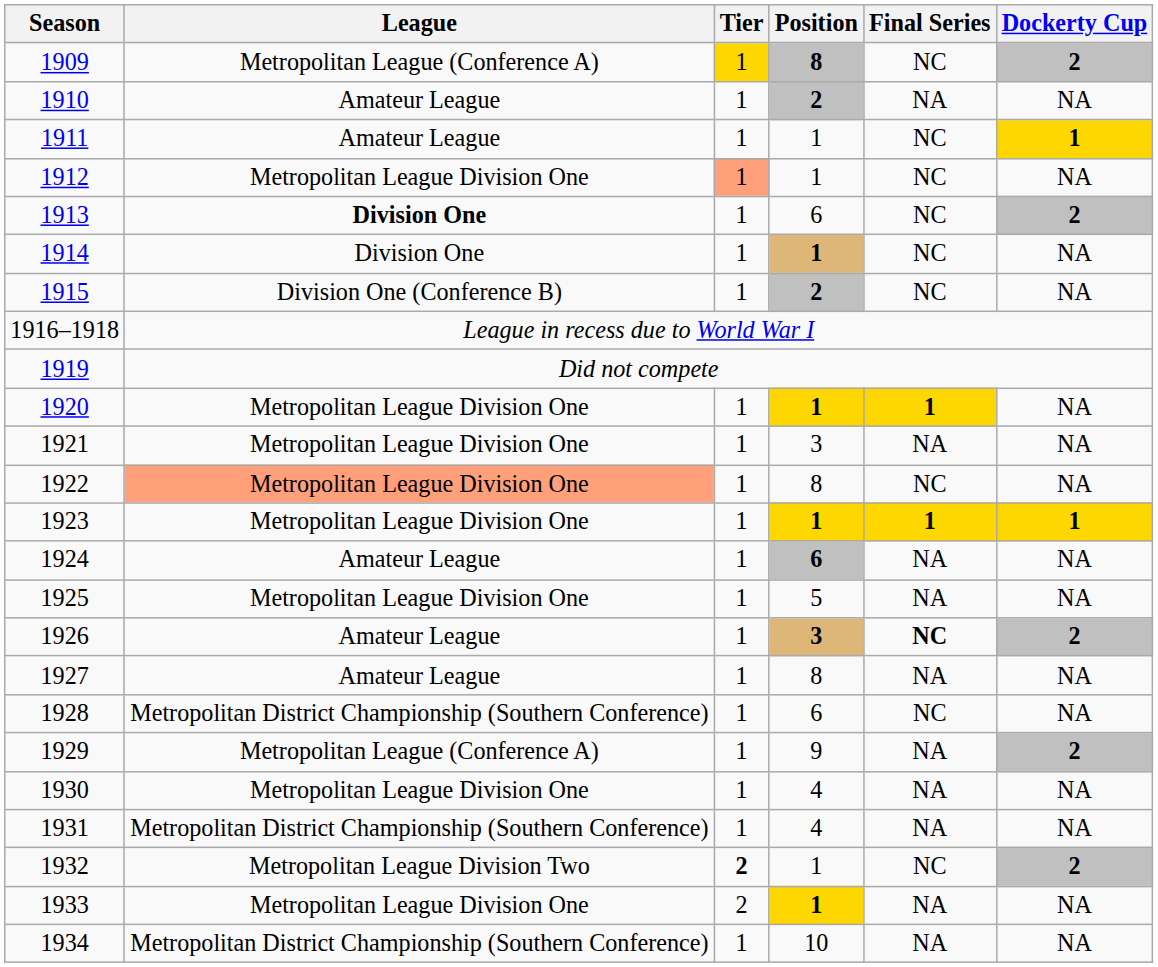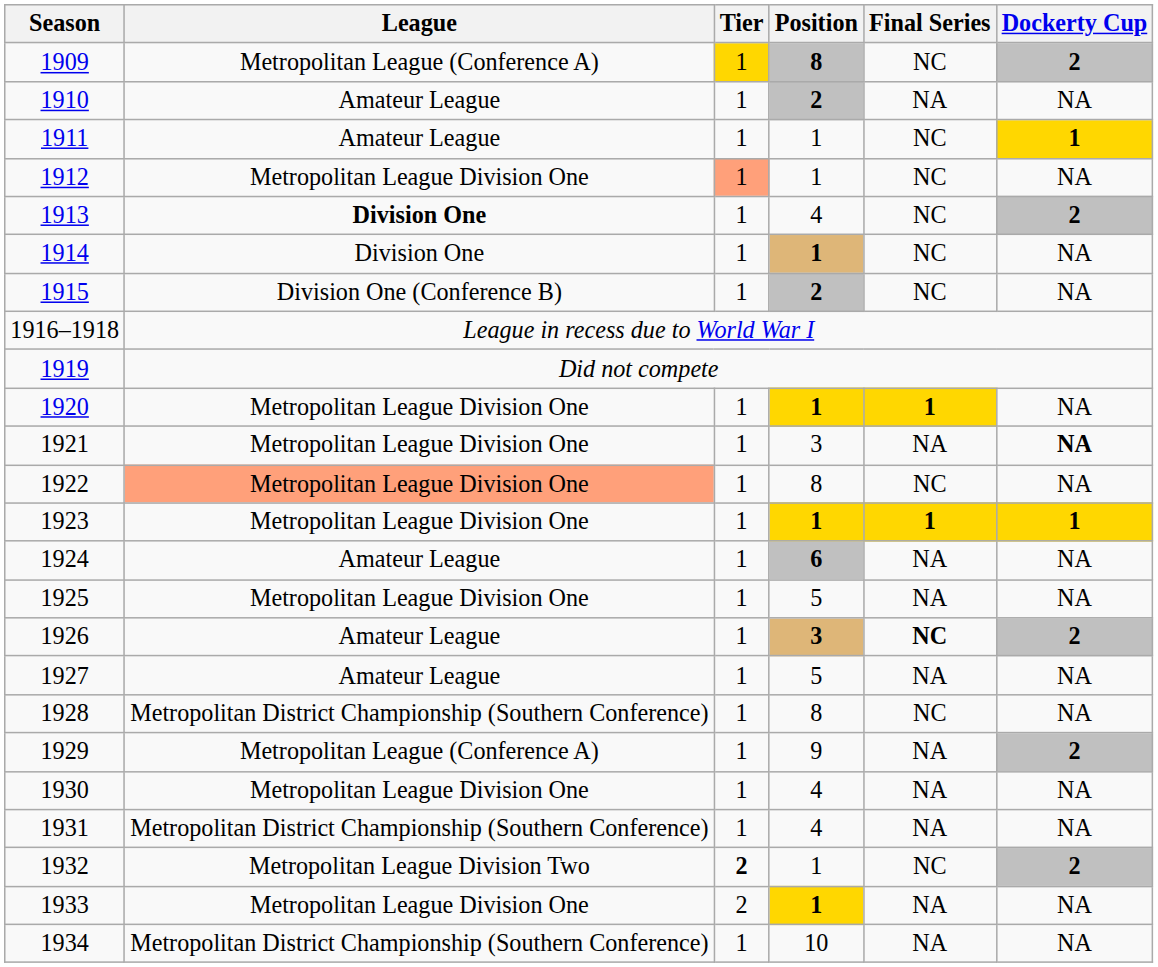1913 | Position: 6 -> 4
1921 | Dockerty Cup: normal -> bold
1927 | Position: 8 -> 5
1928 | Position: 6 -> 8
